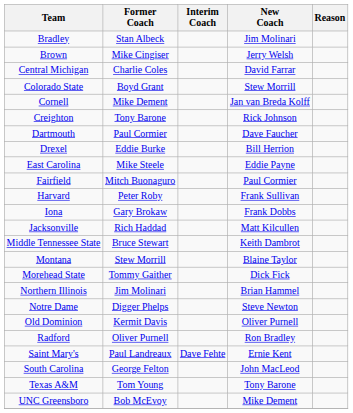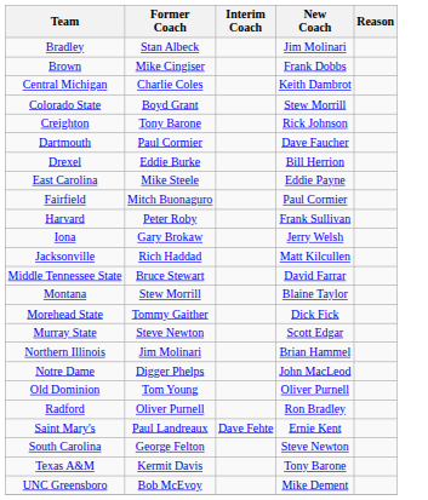Brown | New Coach: Jerry Welsh -> Frank Dobbs
Central Michigan | New Coach: David Farrar -> Keith Dambrot
- row: Cornell | Mike Dement | Jan van Breda Kolff
Iona | New Coach: Frank Dobbs -> Jerry Welsh
Middle Tennessee State | New Coach: Keith Dambrot -> David Farrar
+ row: Murray State | Steve Newton | Scott Edgar
Notre Dame | New Coach: Steve Newton -> John MacLeod
Old Dominion | Former Coach: Kermit Davis -> Tom Young
South Carolina | New Coach: John MacLeod -> Steve Newton
Texas A&M | Former Coach: Tom Young -> Kermit Davis
